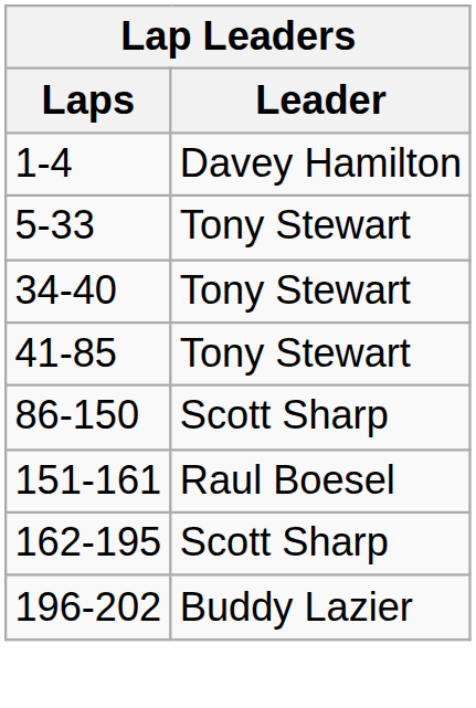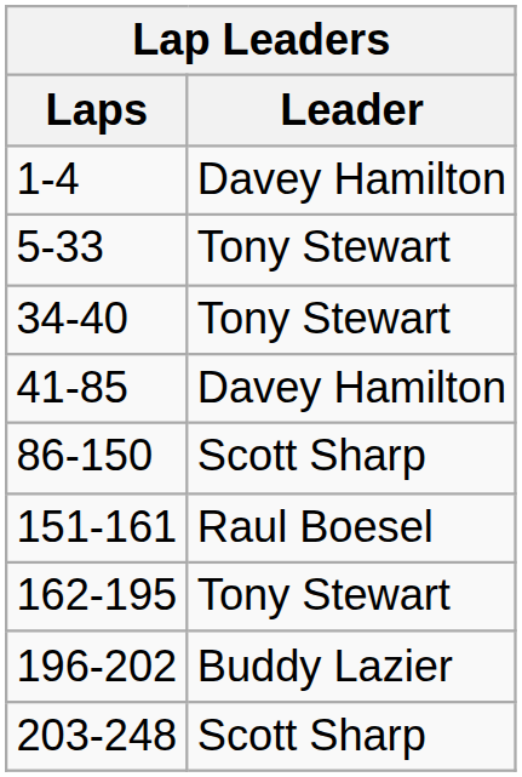41-85 | Leader: Tony Stewart -> Davey Hamilton
162-195 | Leader: Scott Sharp -> Tony Stewart
+ row: 203-248 | Scott Sharp
